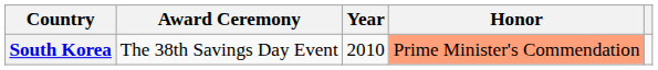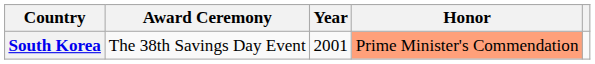South Korea | Year: 2010 -> 2001
